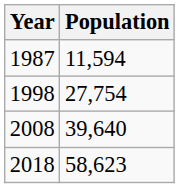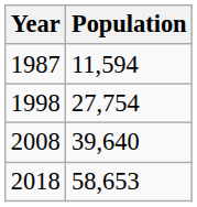2018 | Population: 58,623 -> 58,653
